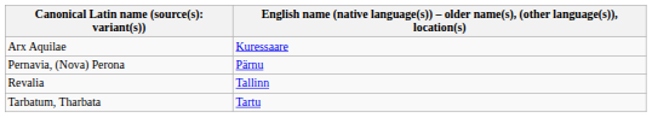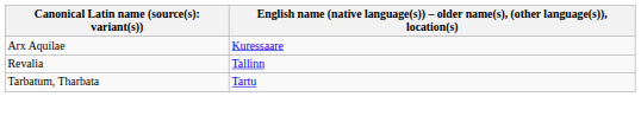- row: Pernavia, (Nova) Perona | Pärnu
